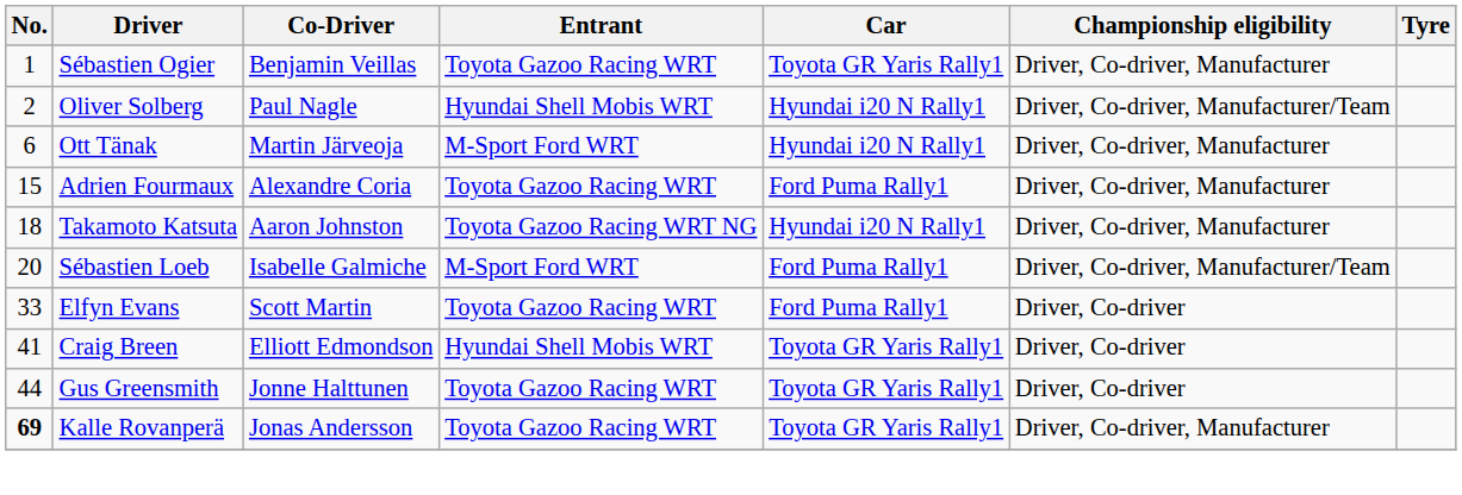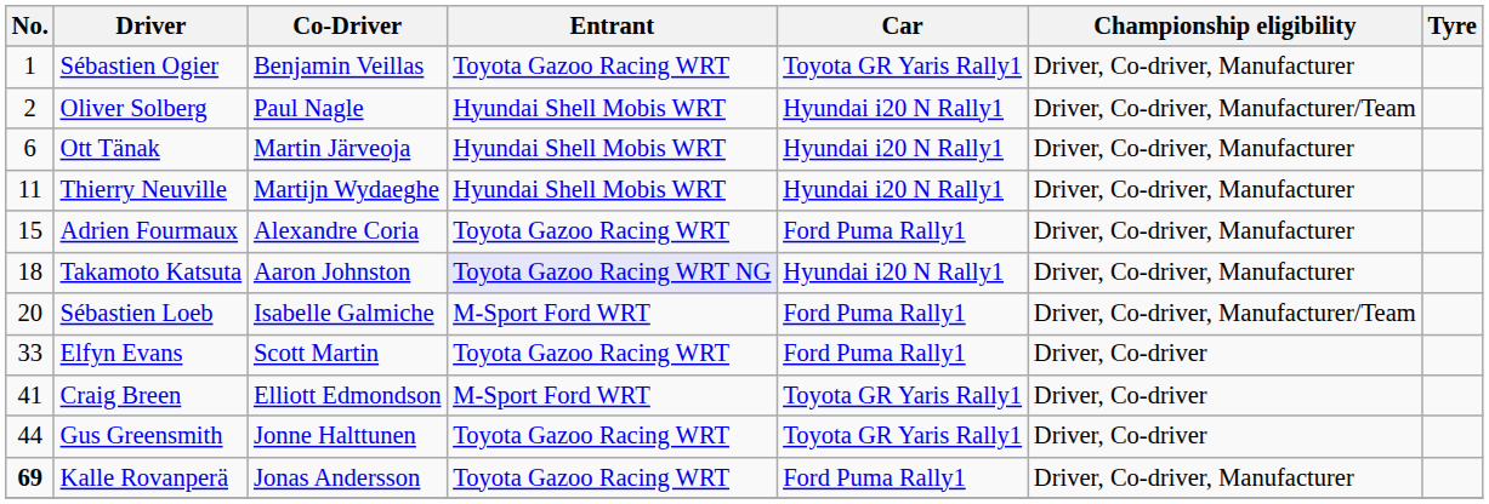Ott Tänak | Entrant: M-Sport Ford WRT -> Hyundai Shell Mobis WRT
+ row: 11 | Thierry Neuville | Martijn Wydaeghe | Hyundai Shell Mobis WRT | Hyundai i20 N Rally1 | Driver, Co-driver, Manufacturer
Takamoto Katsuta | Entrant: no background -> lavender background
Craig Breen | Entrant: Hyundai Shell Mobis WRT -> M-Sport Ford WRT
Kalle Rovanperä | Car: Toyota GR Yaris Rally1 -> Ford Puma Rally1
